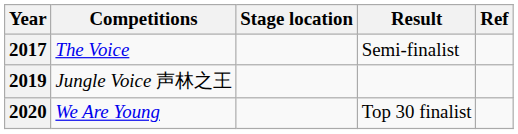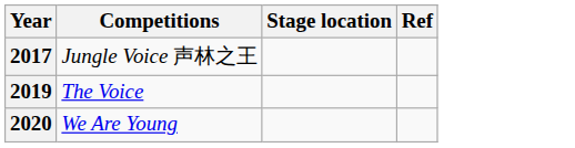- column: Result | Semi-finalist | Top 30 finalist
2017 | Competitions: The Voice -> Jungle Voice 声林之王
2019 | Competitions: Jungle Voice 声林之王 -> The Voice
